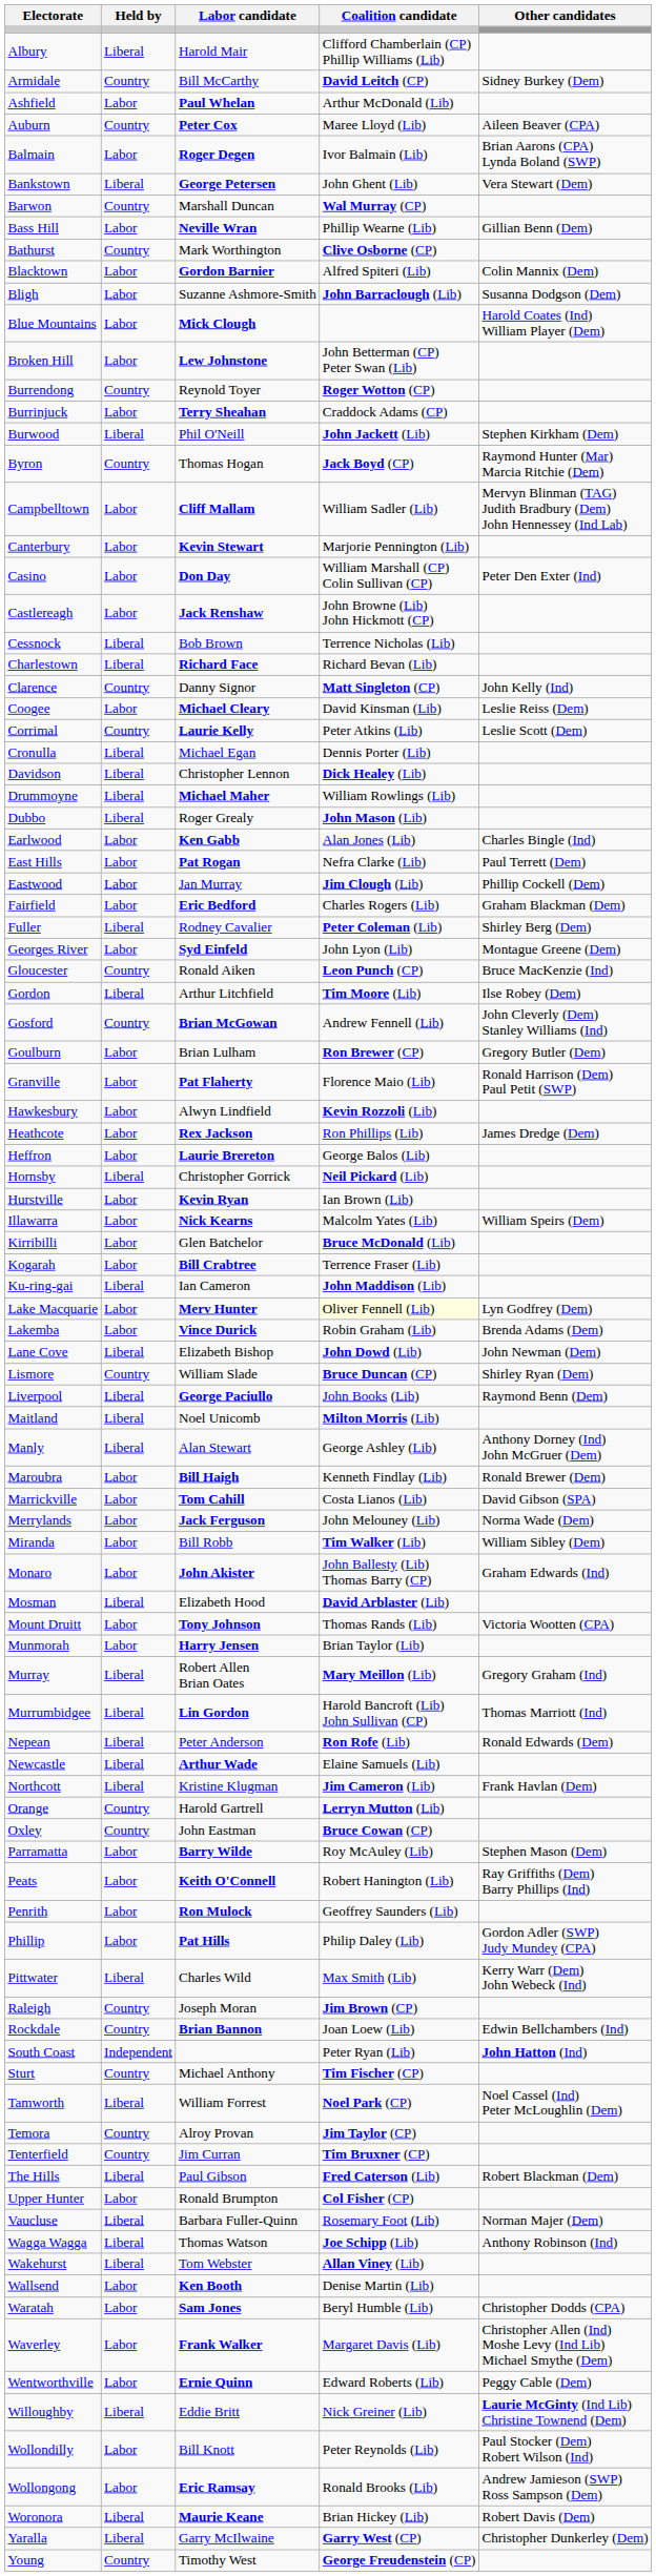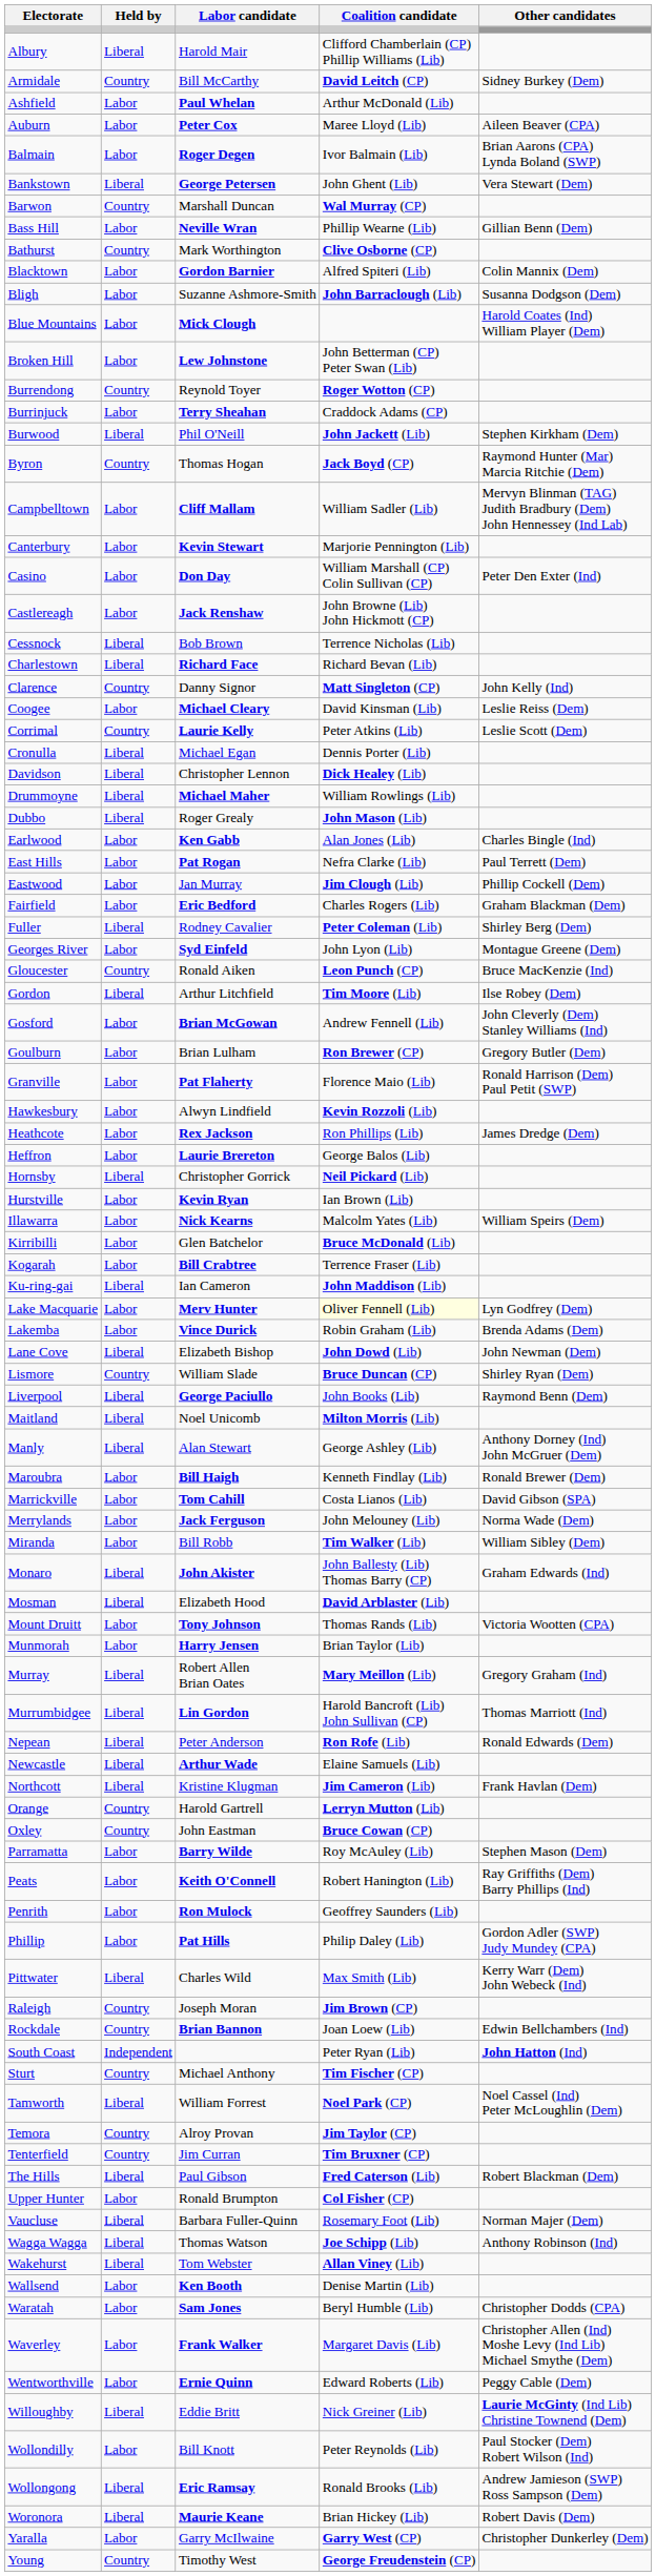Auburn | Held by: Country -> Labor
Gosford | Held by: Country -> Labor
Monaro | Held by: Labor -> Liberal
Wollongong | Held by: Labor -> Liberal
Yaralla | Held by: Liberal -> Labor
